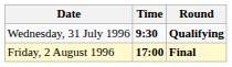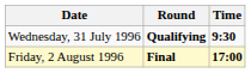columns swapped: Time <-> Round
